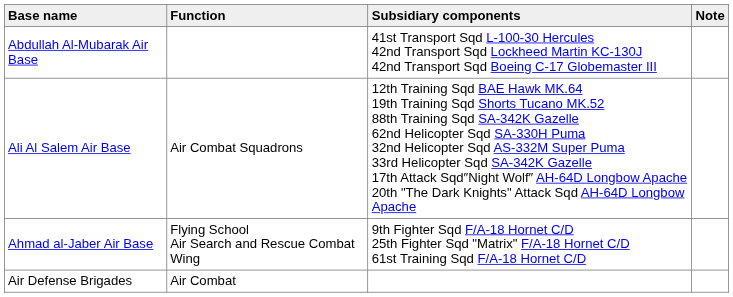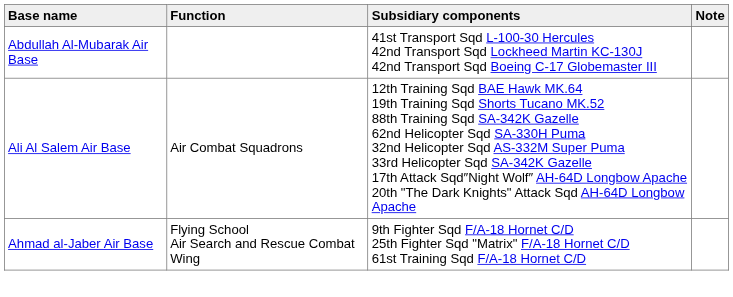- row: Air Defense Brigades | Air Combat
